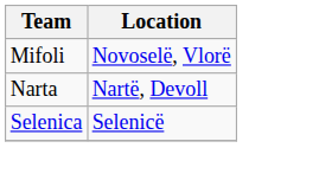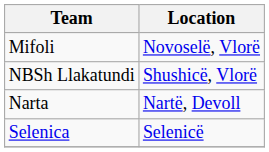+ row: NBSh Llakatundi | Shushicë, Vlorë
